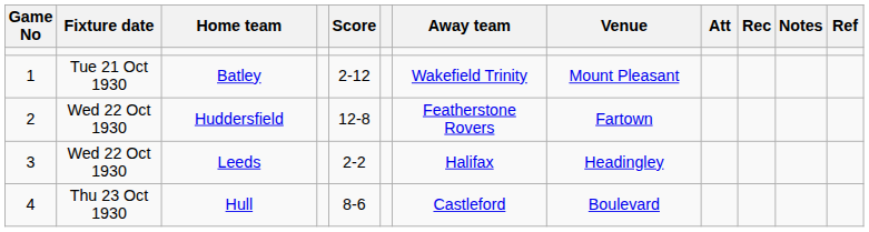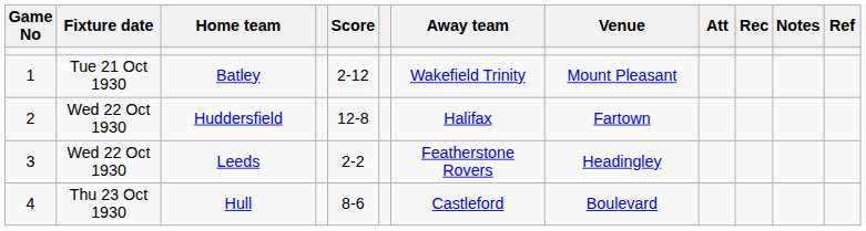Huddersfield | Away team: Featherstone Rovers -> Halifax
Leeds | Away team: Halifax -> Featherstone Rovers
